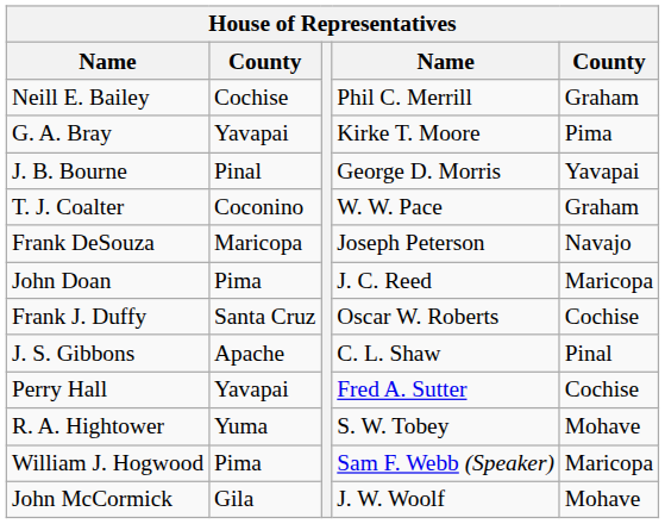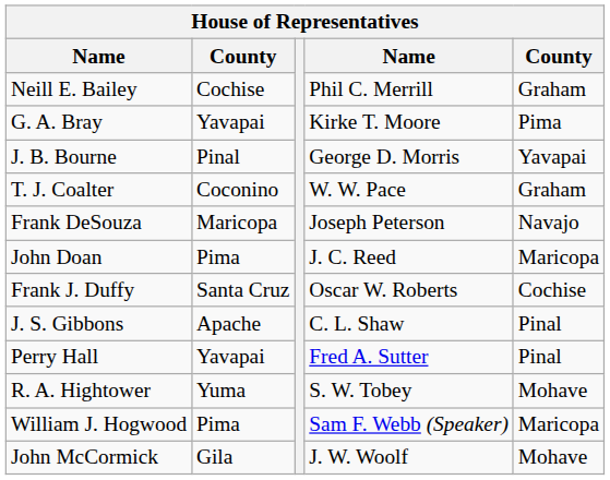Perry Hall | column 5: Cochise -> Pinal
